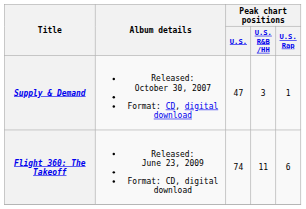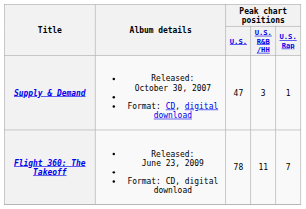Flight 360: The Takeoff | Peak chart positions / U.S.: 74 -> 78
Flight 360: The Takeoff | Peak chart positions / U.S. Rap: 6 -> 7
